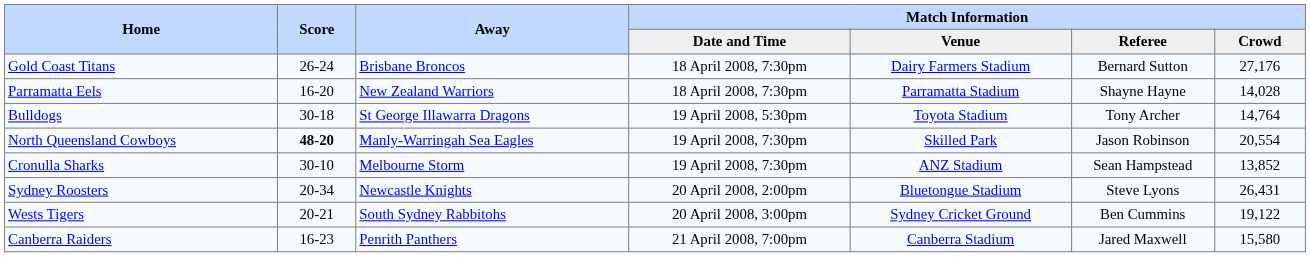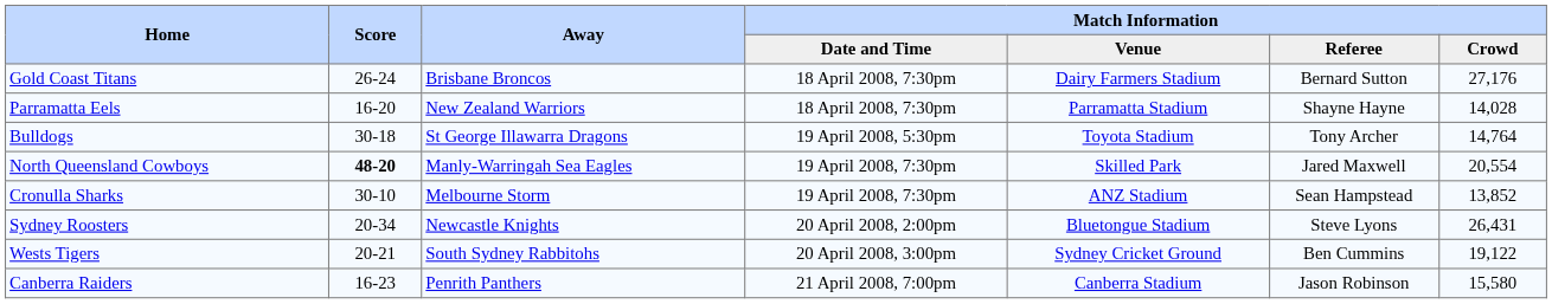North Queensland Cowboys | Match Information / Referee: Jason Robinson -> Jared Maxwell
Canberra Raiders | Match Information / Referee: Jared Maxwell -> Jason Robinson
